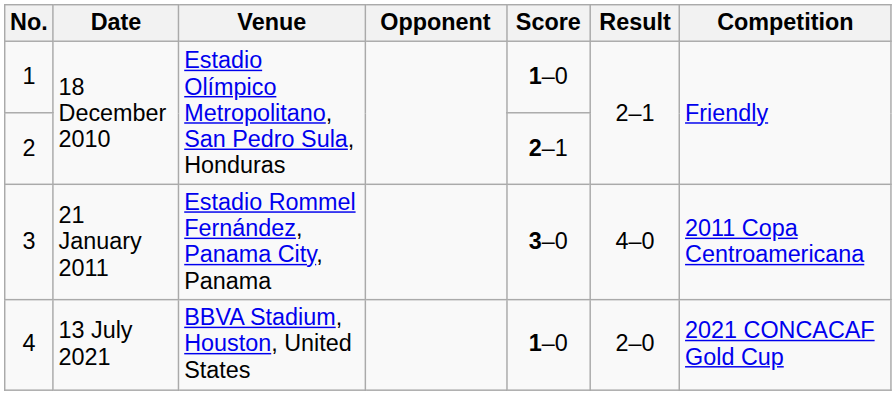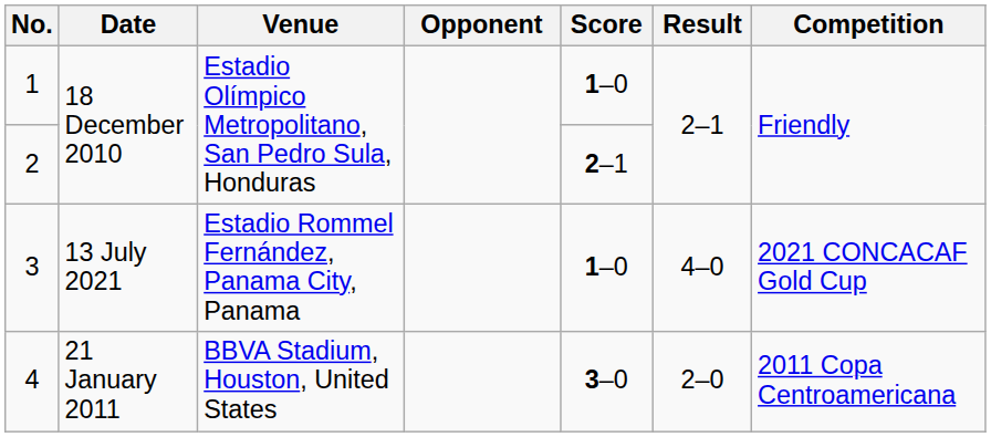3 | Date: 21 January 2011 -> 13 July 2021
3 | Score: 3–0 -> 1–0
3 | Competition: 2011 Copa Centroamericana -> 2021 CONCACAF Gold Cup
4 | Date: 13 July 2021 -> 21 January 2011
4 | Score: 1–0 -> 3–0
4 | Competition: 2021 CONCACAF Gold Cup -> 2011 Copa Centroamericana
